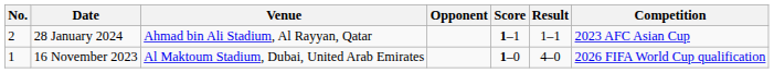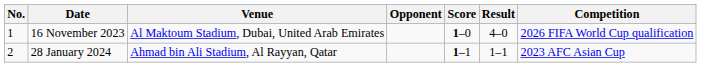rows swapped: 16 November 2023 <-> 28 January 2024
